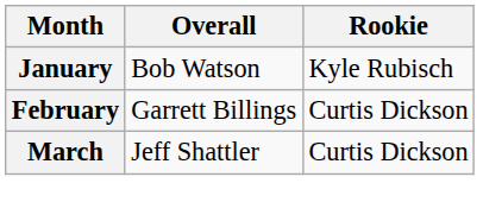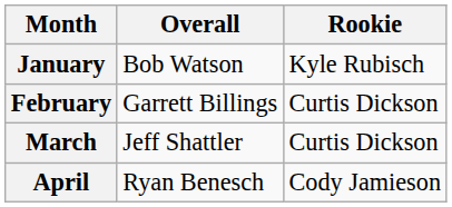+ row: April | Ryan Benesch | Cody Jamieson
